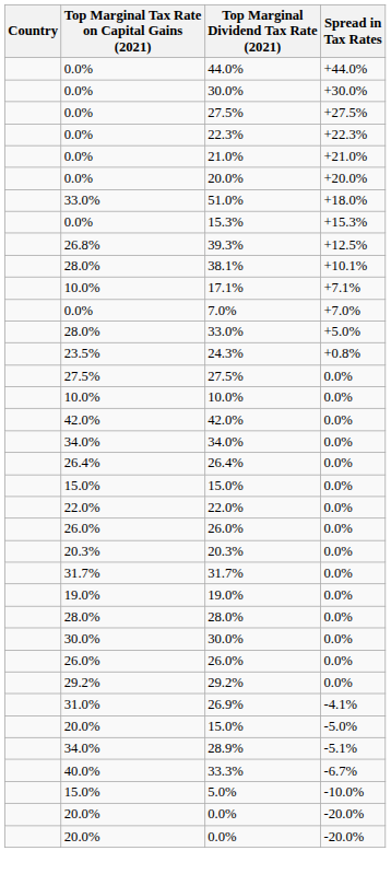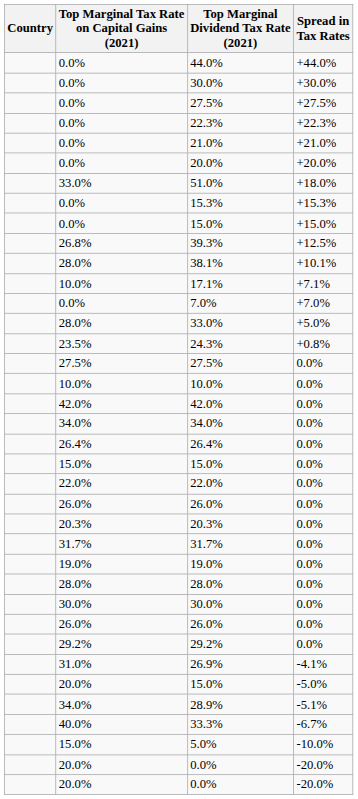+ row: 0.0% | 15.0% | +15.0%
